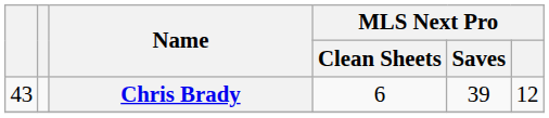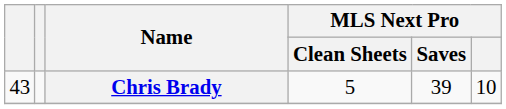Chris Brady | MLS Next Pro / Clean Sheets: 6 -> 5
Chris Brady | MLS Next Pro: 12 -> 10
